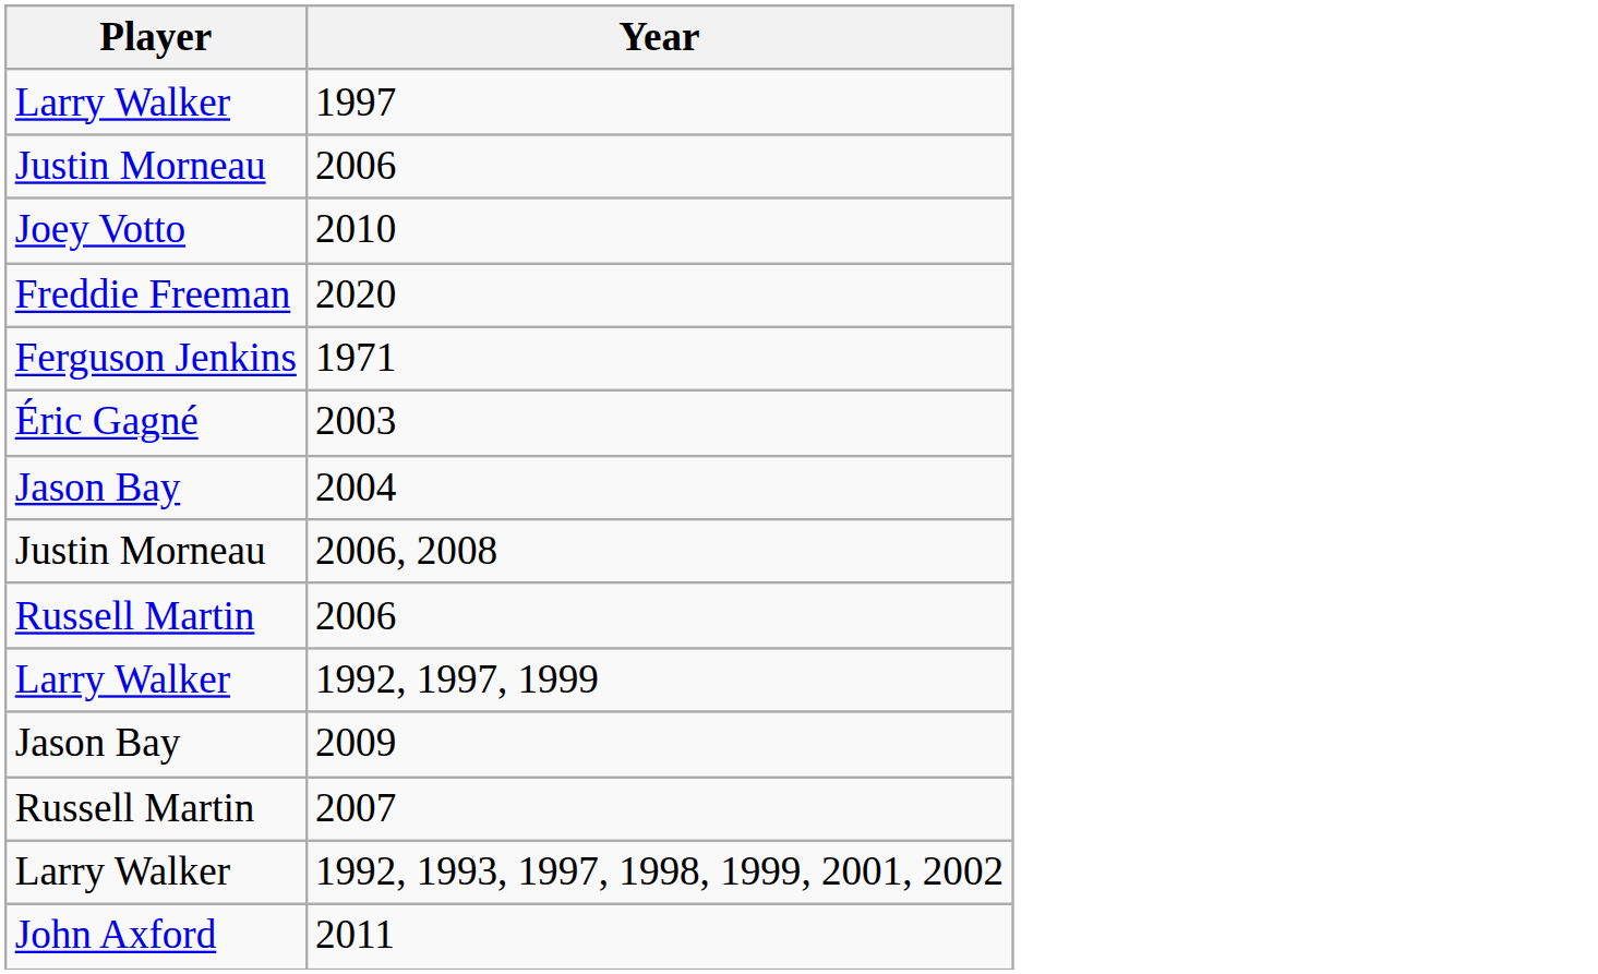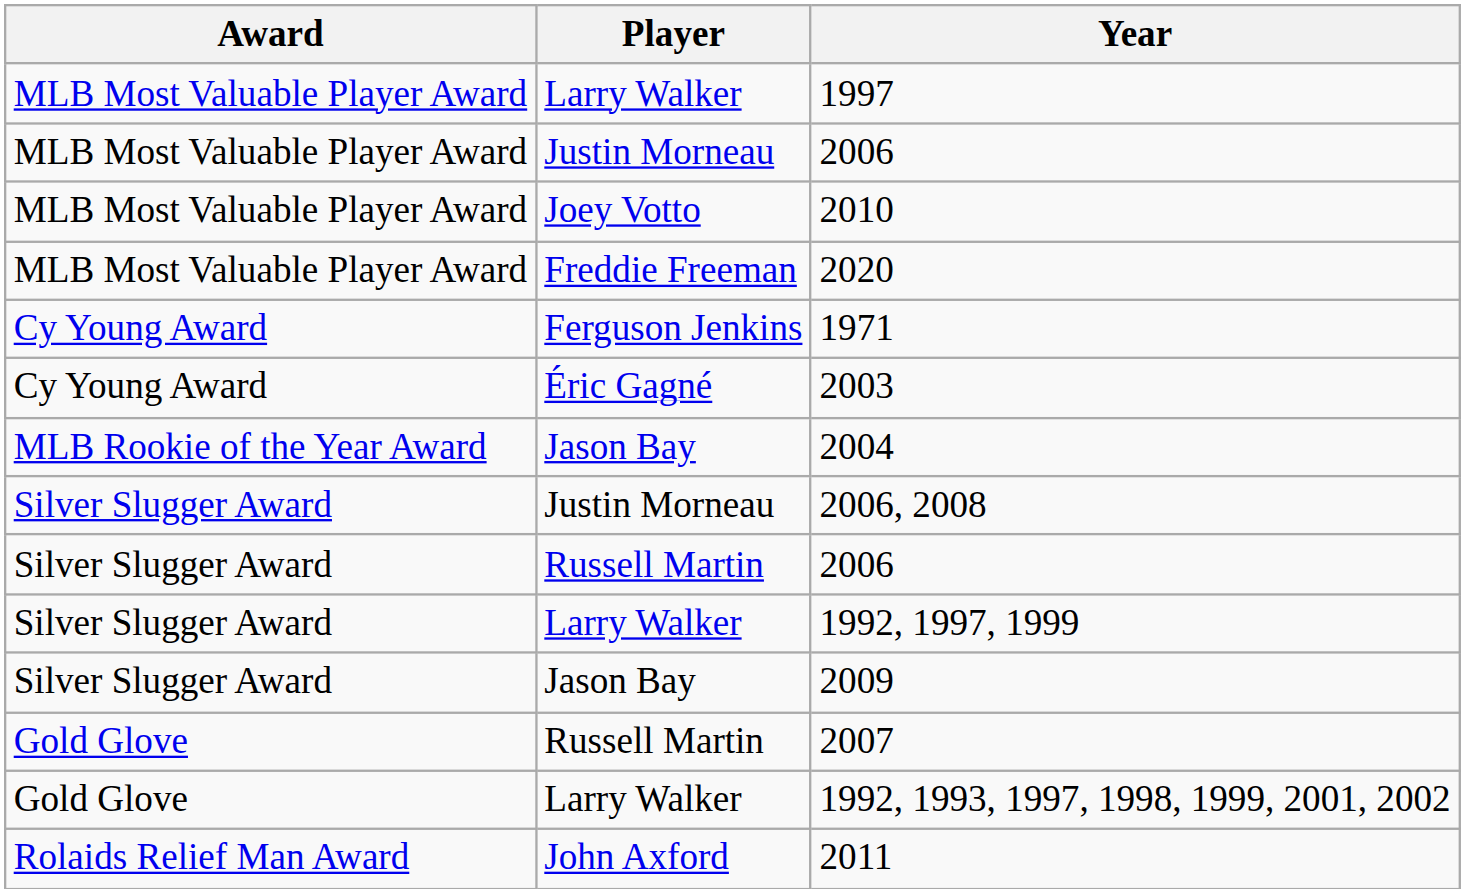+ column: Award | MLB Most Valuable Player Award | MLB Most Valuable Player Award | MLB Most Valuable Player Award | MLB Most Valuable Player Award | Cy Young Award | Cy Young Award | MLB Rookie of the Year Award | Silver Slugger Award | Silver Slugger Award | Silver Slugger Award | Silver Slugger Award | Gold Glove | Gold Glove | Rolaids Relief Man Award
